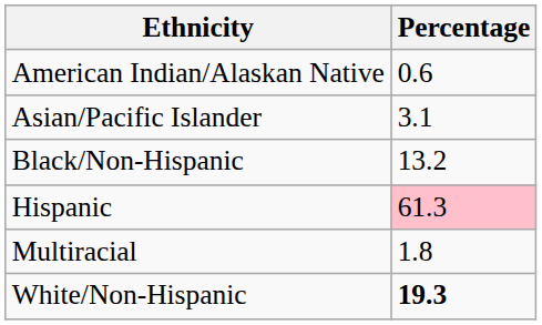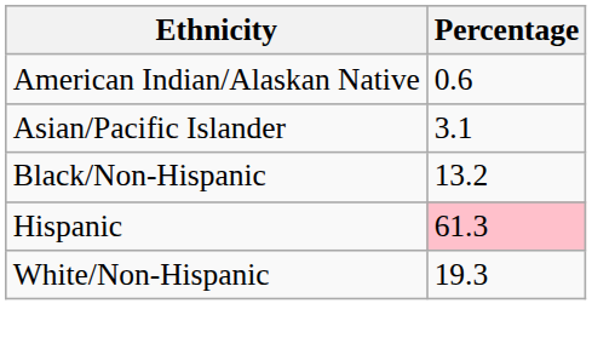- row: Multiracial | 1.8
White/Non-Hispanic | Percentage: bold -> normal
